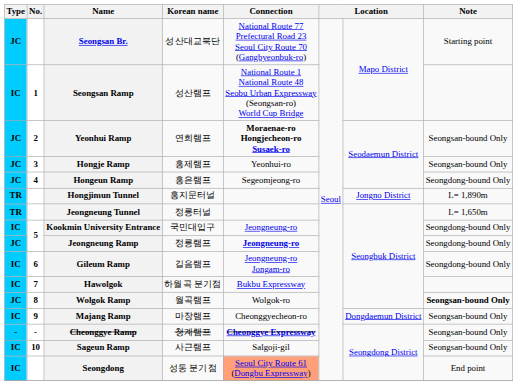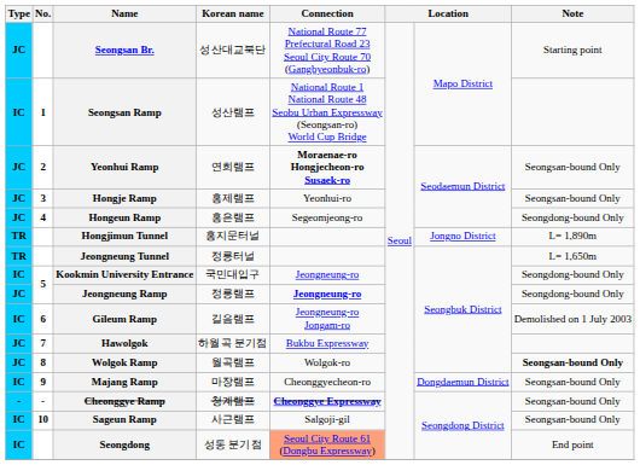Gileum Ramp | Note: Seongdong-bound Only -> Demolished on 1 July 2003
Hawolgok | Type: IC -> JC
